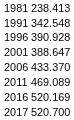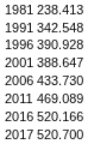2006 | column 2: 433.370 -> 433.730
2016 | column 2: 520.169 -> 520.166
